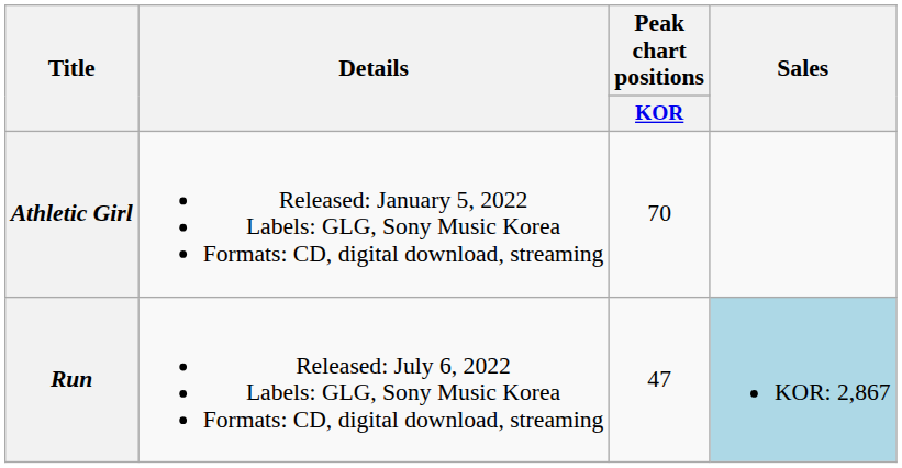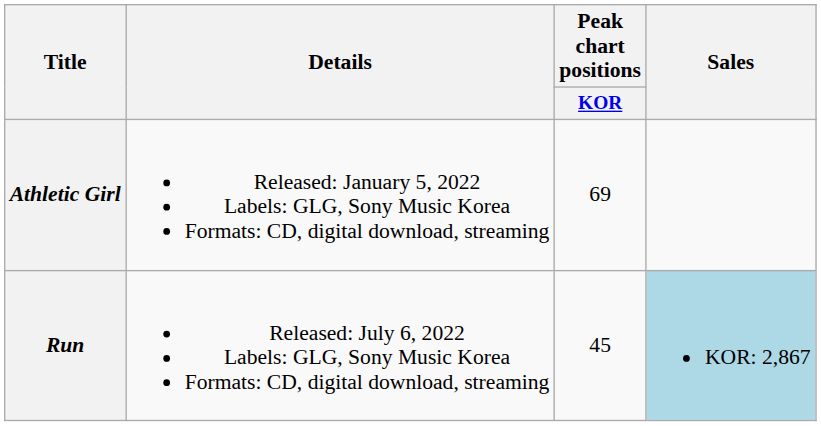Athletic Girl | Peak chart positions / KOR: 70 -> 69
Run | Peak chart positions / KOR: 47 -> 45
